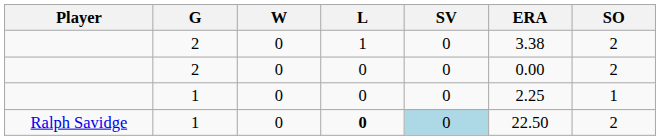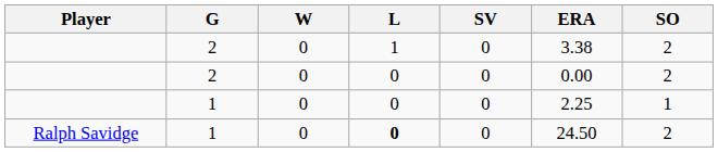Ralph Savidge | SV: lightblue background -> no background
Ralph Savidge | ERA: 22.50 -> 24.50
